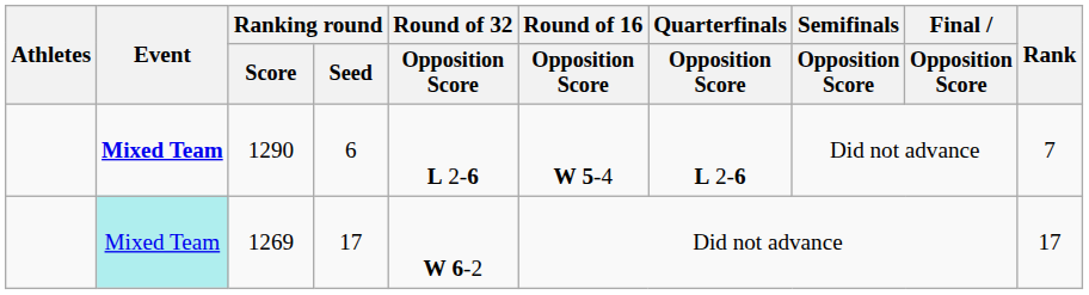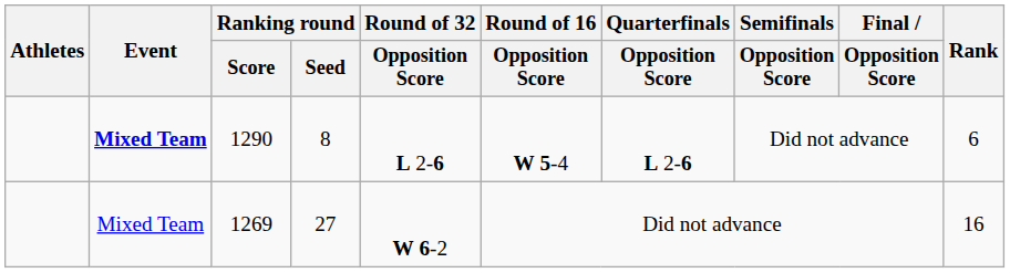1290 | Ranking round / Seed: 6 -> 8
1290 | Rank: 7 -> 6
1269 | Event: paleturquoise background -> no background
1269 | Ranking round / Seed: 17 -> 27
1269 | Rank: 17 -> 16
